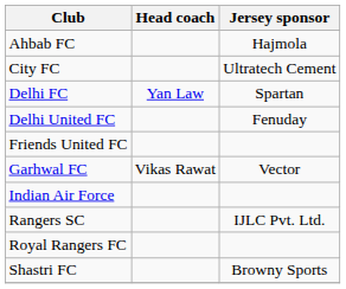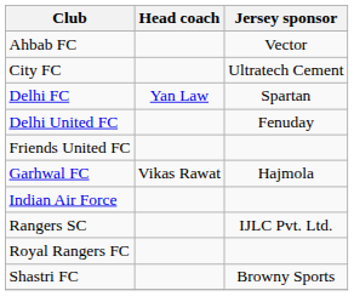Ahbab FC | Jersey sponsor: Hajmola -> Vector
Garhwal FC | Jersey sponsor: Vector -> Hajmola
